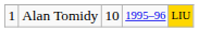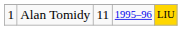Alan Tomidy | column 3: 10 -> 11
